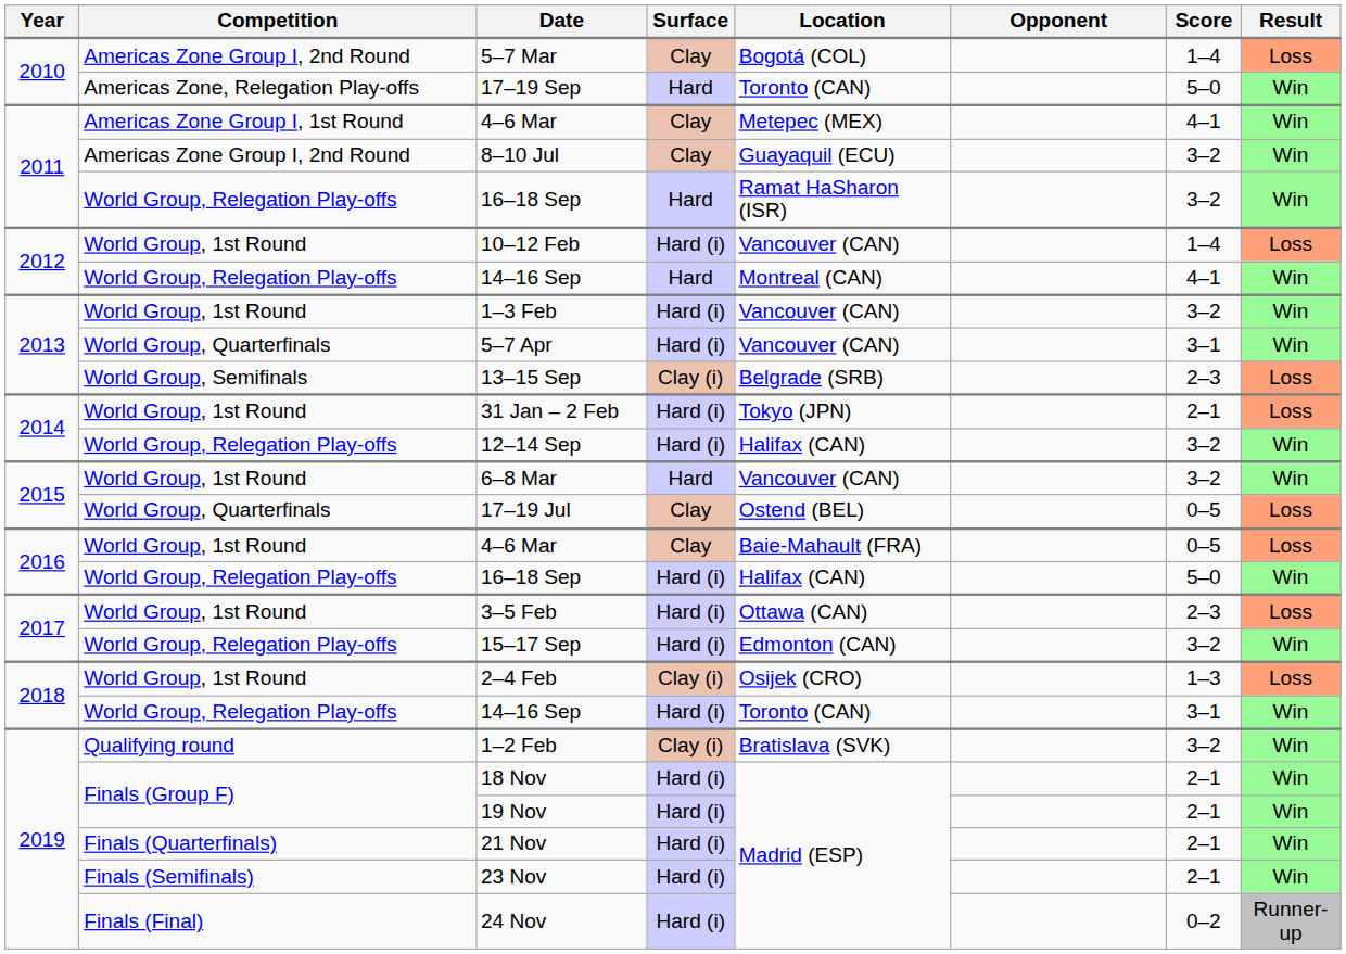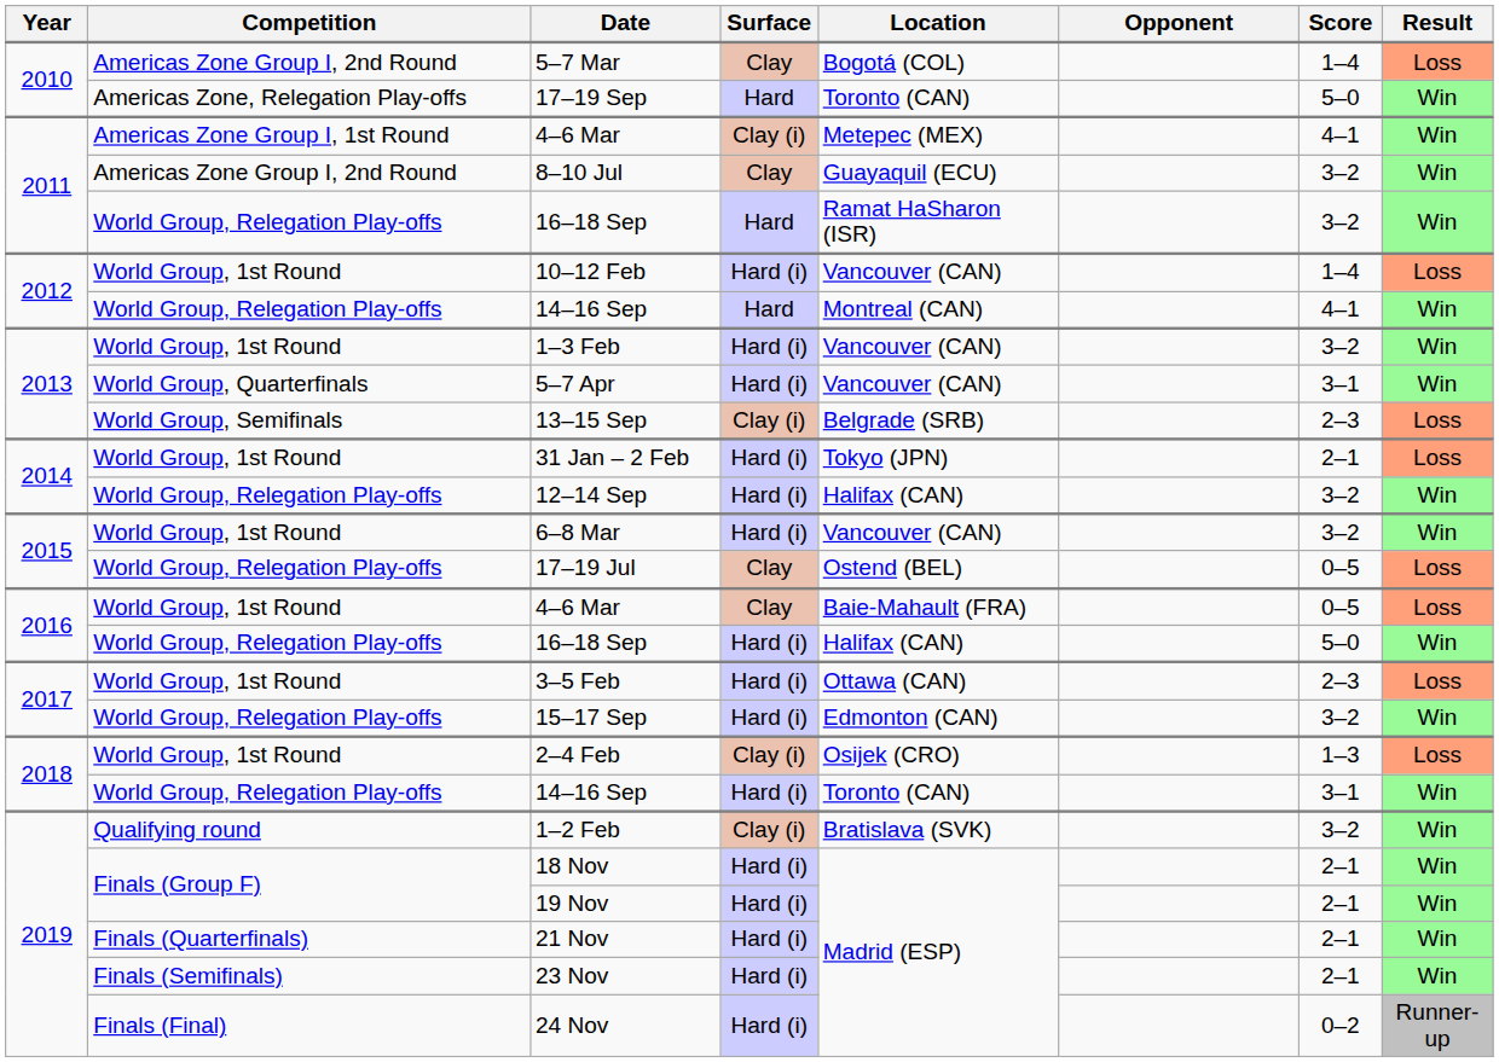2011 / 4–6 Mar | Surface: Clay -> Clay (i)
6–8 Mar | Surface: Hard -> Hard (i)
17–19 Jul | Competition: World Group, Quarterfinals -> World Group, Relegation Play-offs
